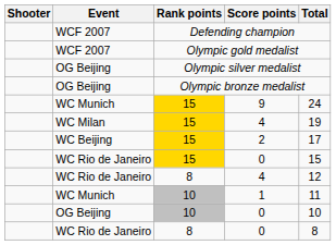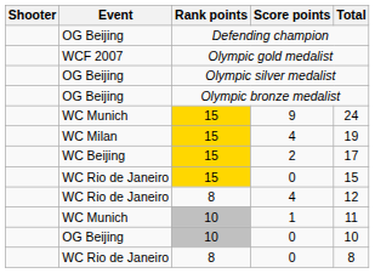Defending champion | Event: WCF 2007 -> OG Beijing
